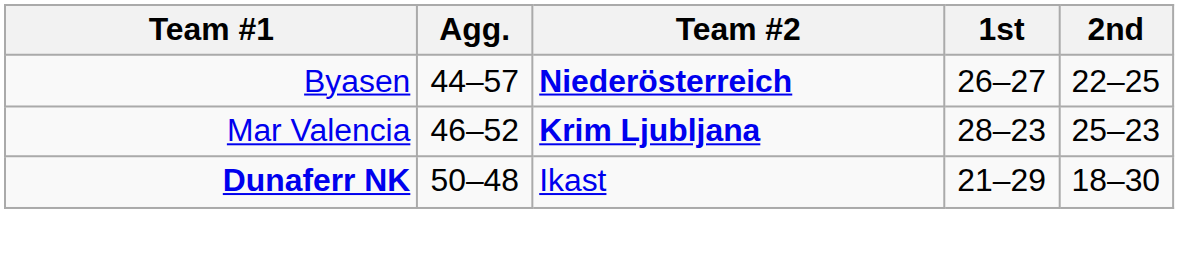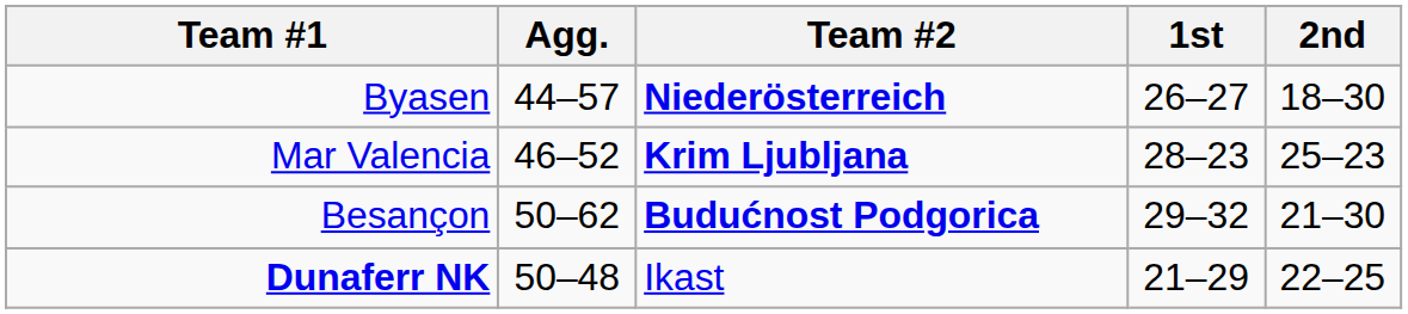Byasen | 2nd: 22–25 -> 18–30
+ row: Besançon | 50–62 | Budućnost Podgorica | 29–32 | 21–30
Dunaferr NK | 2nd: 18–30 -> 22–25
